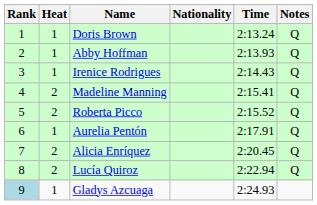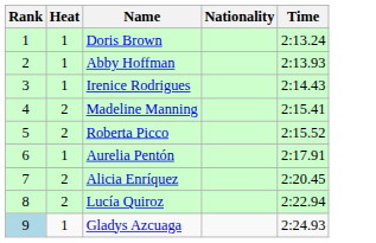- column: Notes | Q | Q | Q | Q | Q | Q | Q | Q
